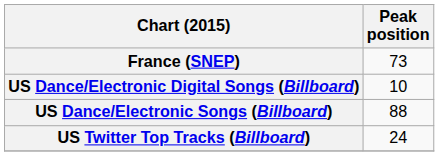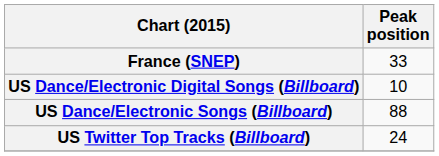France (SNEP) | Peak position: 73 -> 33
